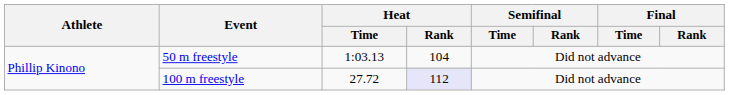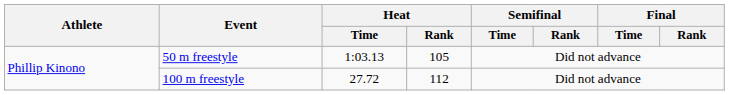50 m freestyle | Heat / Rank: 104 -> 105
100 m freestyle | Heat / Rank: lavender background -> no background
